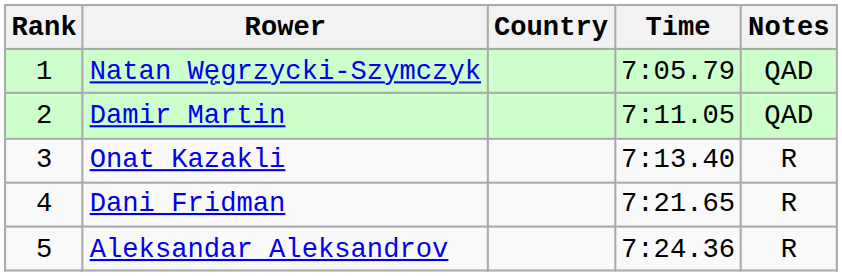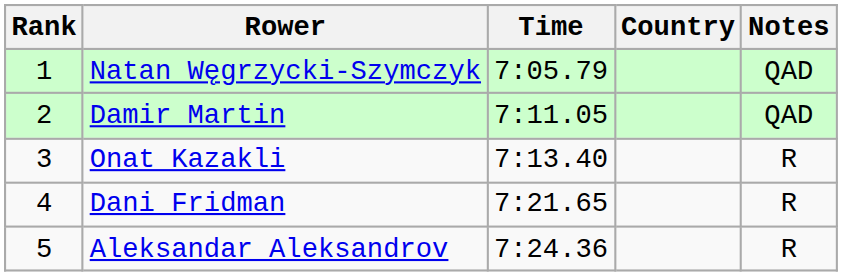columns swapped: Country <-> Time
